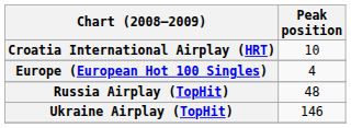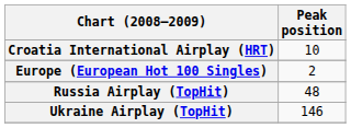Europe (European Hot 100 Singles) | Peak position: 4 -> 2
